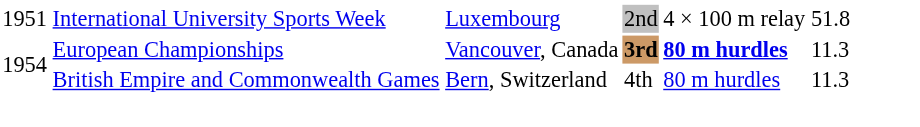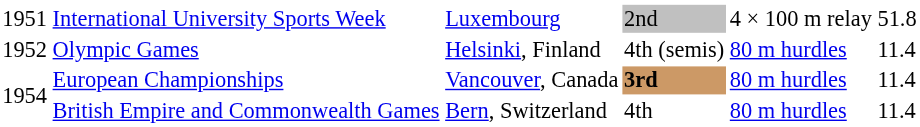+ row: 1952 | Olympic Games | Helsinki, Finland | 4th (semis) | 80 m hurdles | 11.4
European Championships | column 5: bold -> normal
European Championships | column 6: 11.3 -> 11.4
British Empire and Commonwealth Games | column 6: 11.3 -> 11.4
